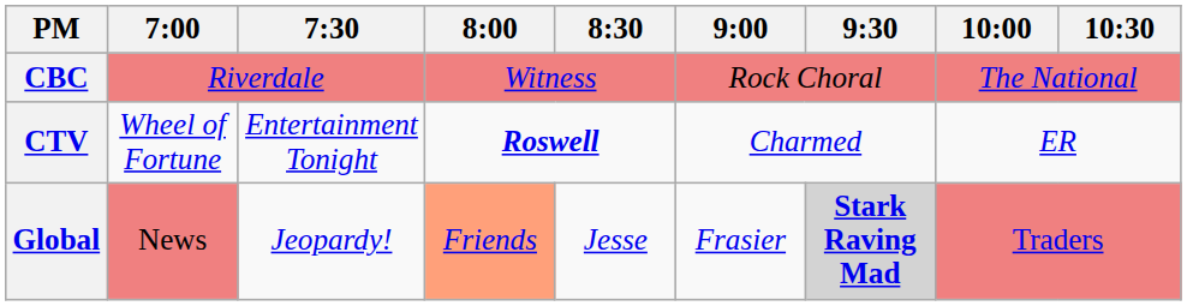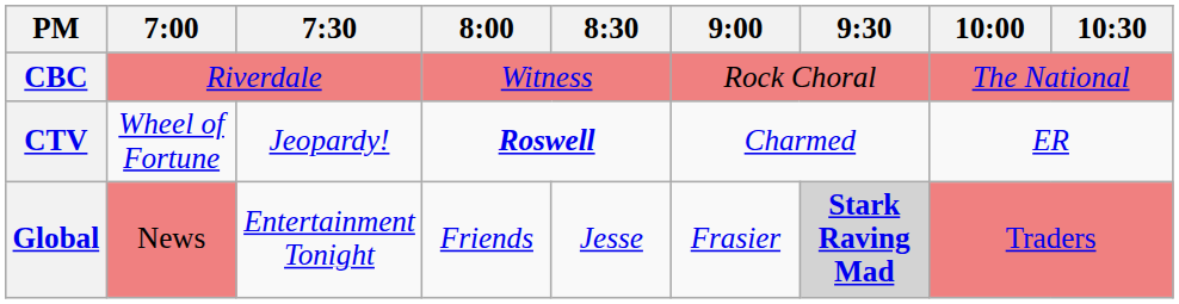CTV | 7:30: Entertainment Tonight -> Jeopardy!
Global | 7:30: Jeopardy! -> Entertainment Tonight
Global | 8:00: lightsalmon background -> no background
